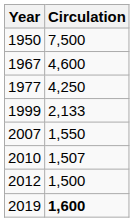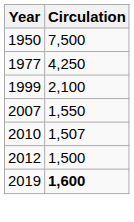- row: 1967 | 4,600
1999 | Circulation: 2,133 -> 2,100
